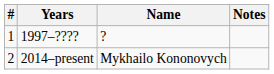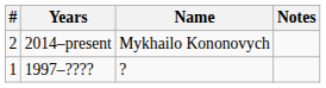rows swapped: 1997–???? <-> 2014–present
